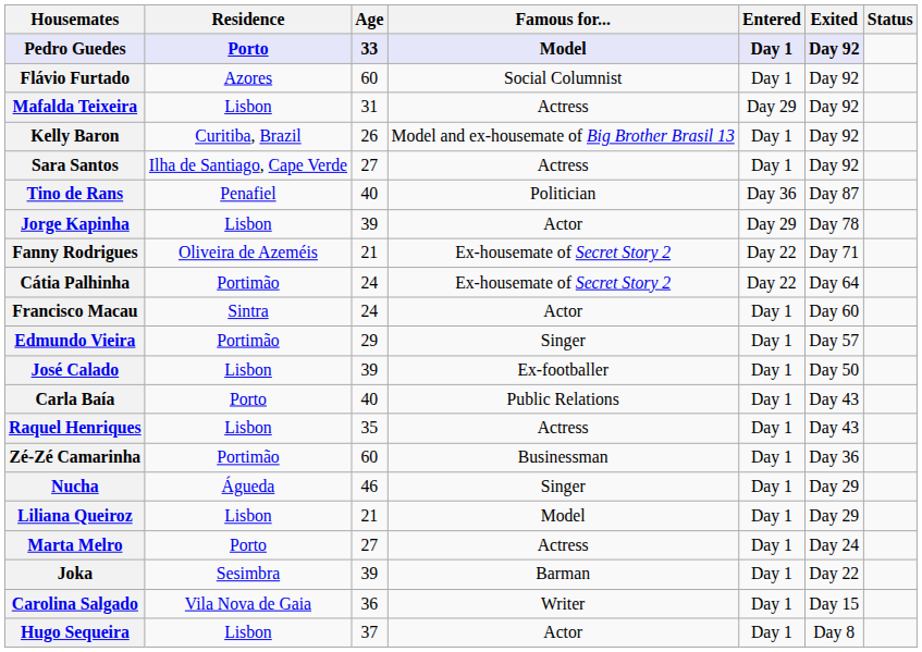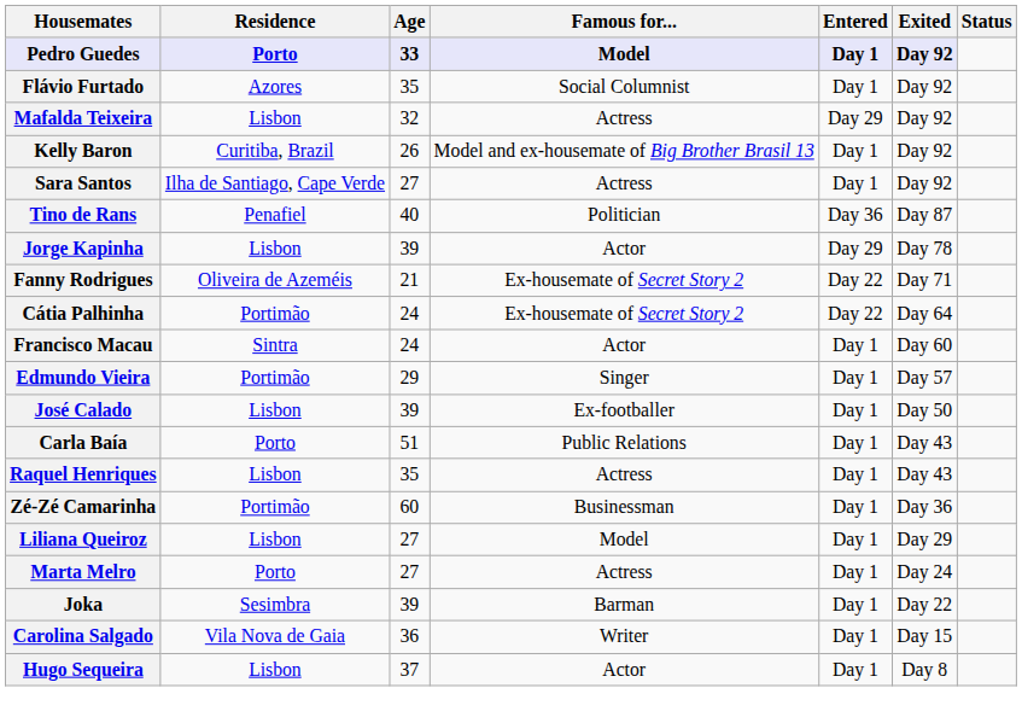Flávio Furtado | Age: 60 -> 35
Mafalda Teixeira | Age: 31 -> 32
Carla Baía | Age: 40 -> 51
- row: Nucha | Águeda | 46 | Singer | Day 1 | Day 29
Liliana Queiroz | Age: 21 -> 27
